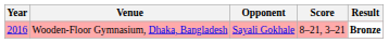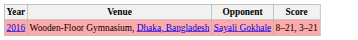- column: Result | Bronze
